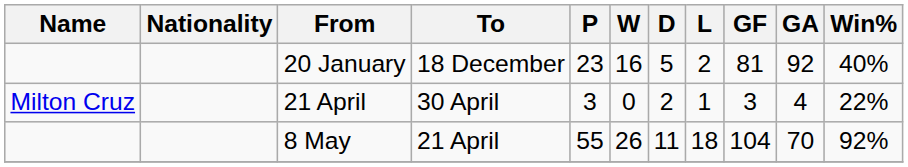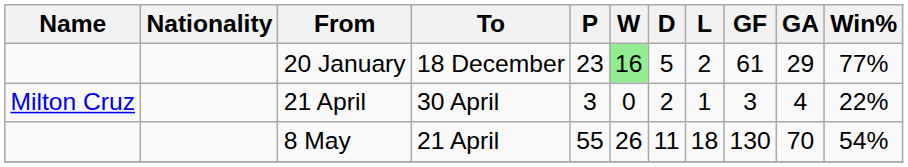20 January | W: no background -> lightgreen background
20 January | GF: 81 -> 61
20 January | GA: 92 -> 29
20 January | Win%: 40% -> 77%
8 May | GF: 104 -> 130
8 May | Win%: 92% -> 54%
